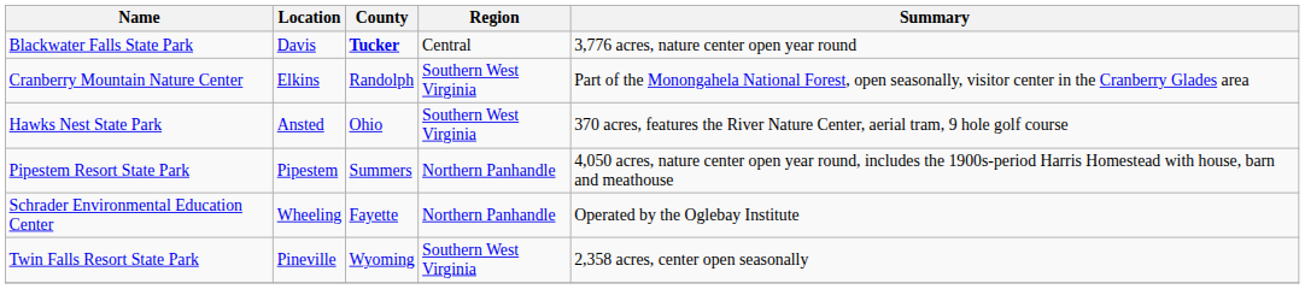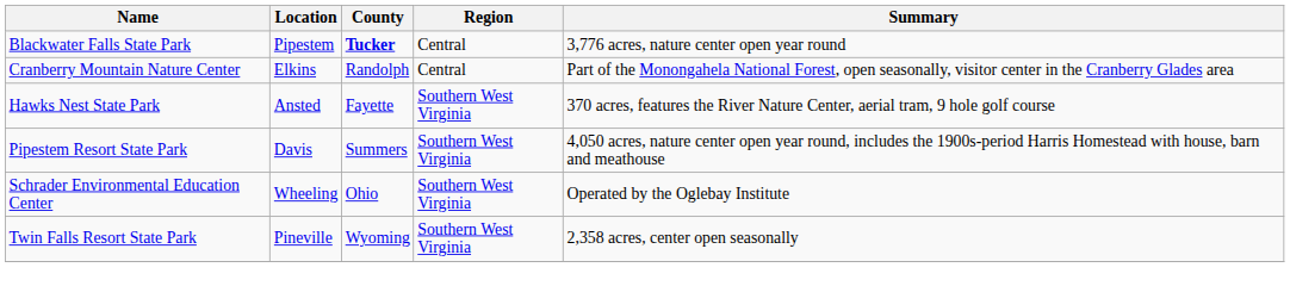Blackwater Falls State Park | Location: Davis -> Pipestem
Cranberry Mountain Nature Center | Region: Southern West Virginia -> Central
Hawks Nest State Park | County: Ohio -> Fayette
Pipestem Resort State Park | Location: Pipestem -> Davis
Pipestem Resort State Park | Region: Northern Panhandle -> Southern West Virginia
Schrader Environmental Education Center | County: Fayette -> Ohio
Schrader Environmental Education Center | Region: Northern Panhandle -> Southern West Virginia
